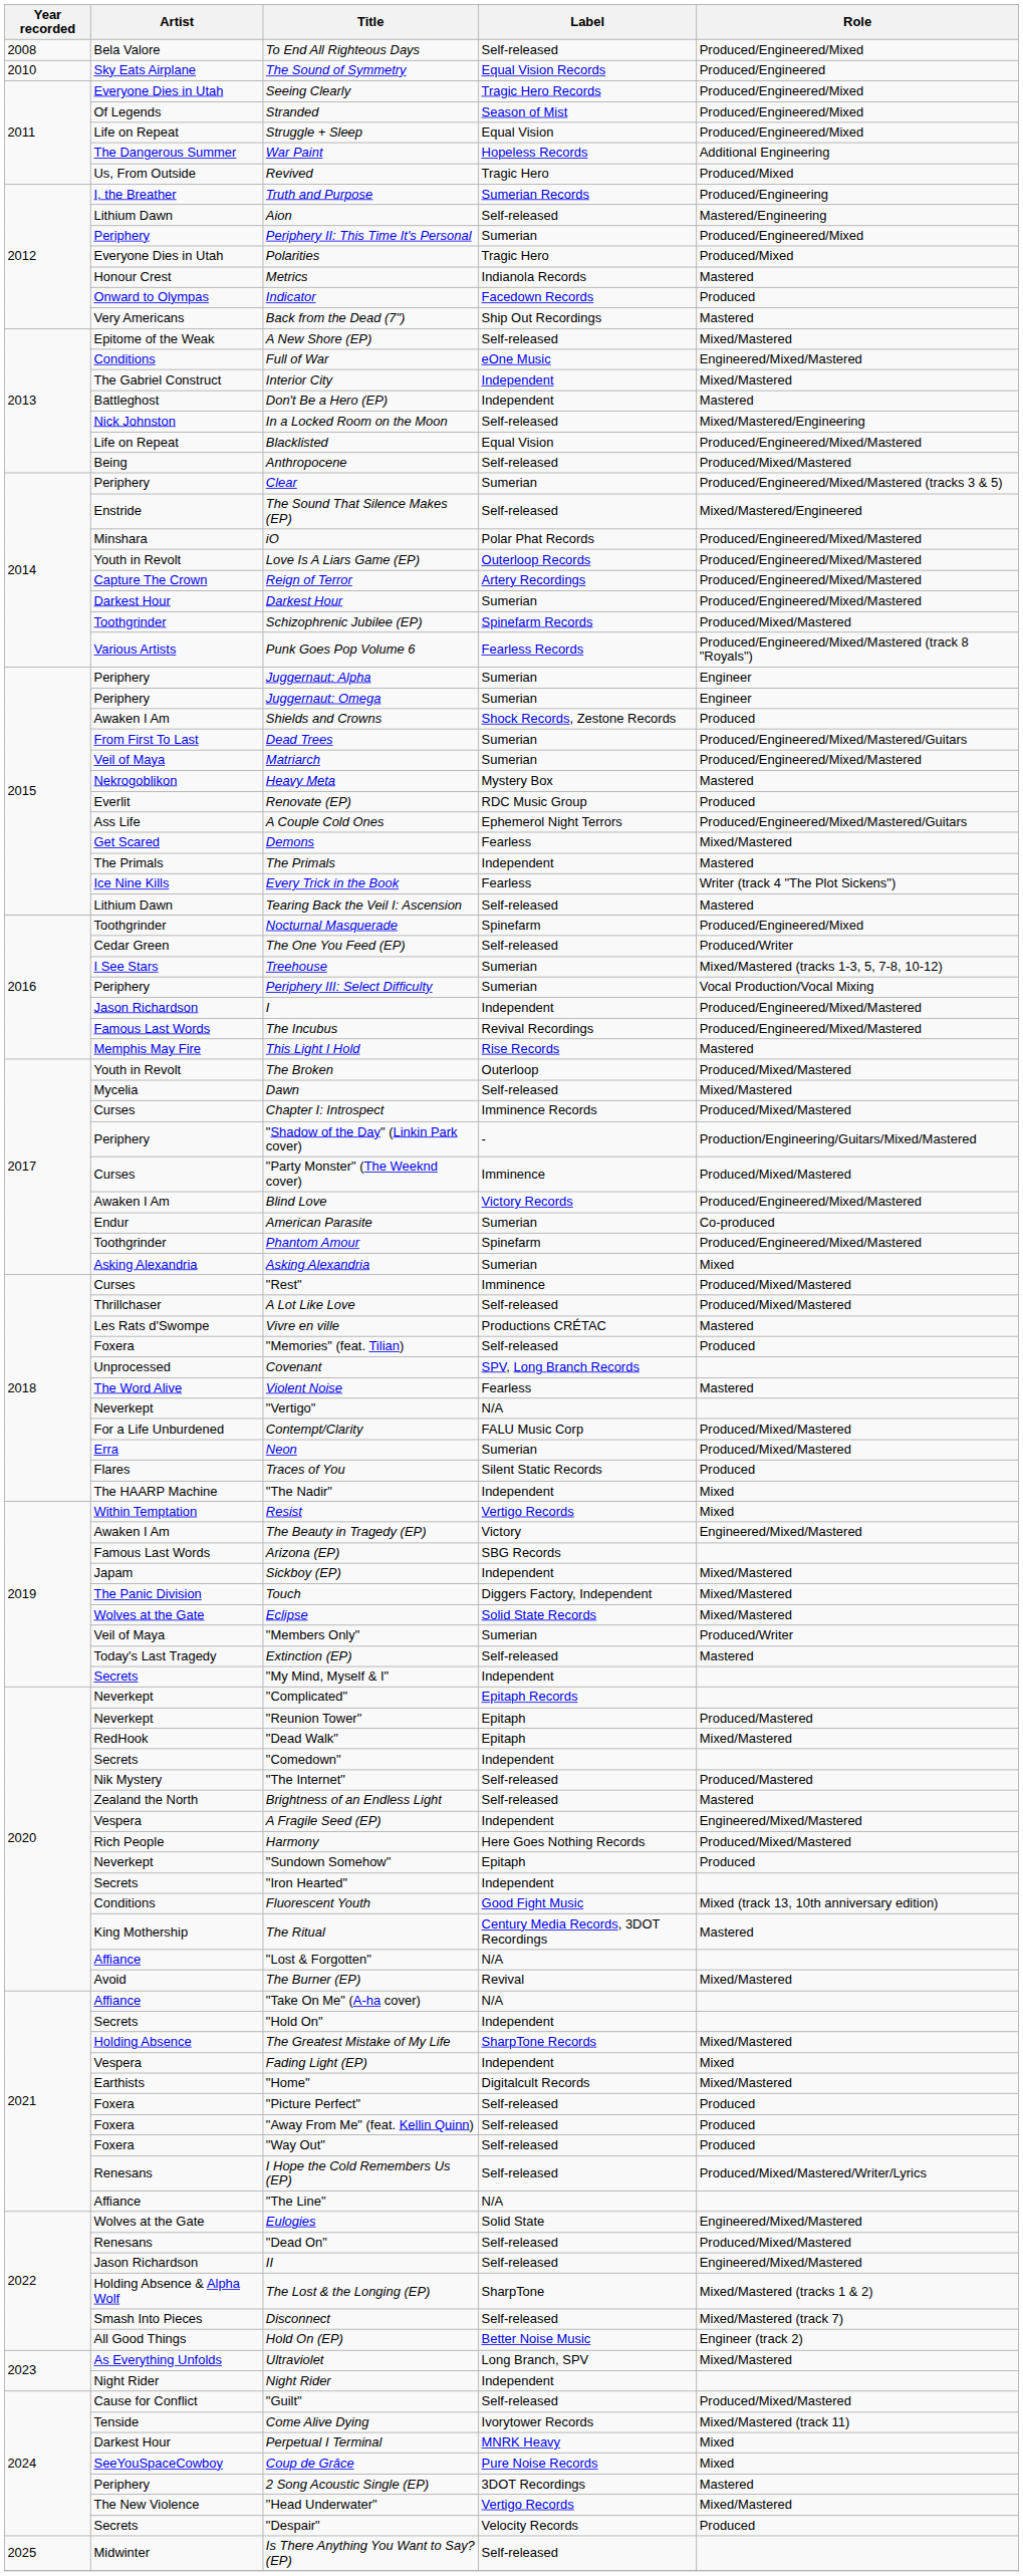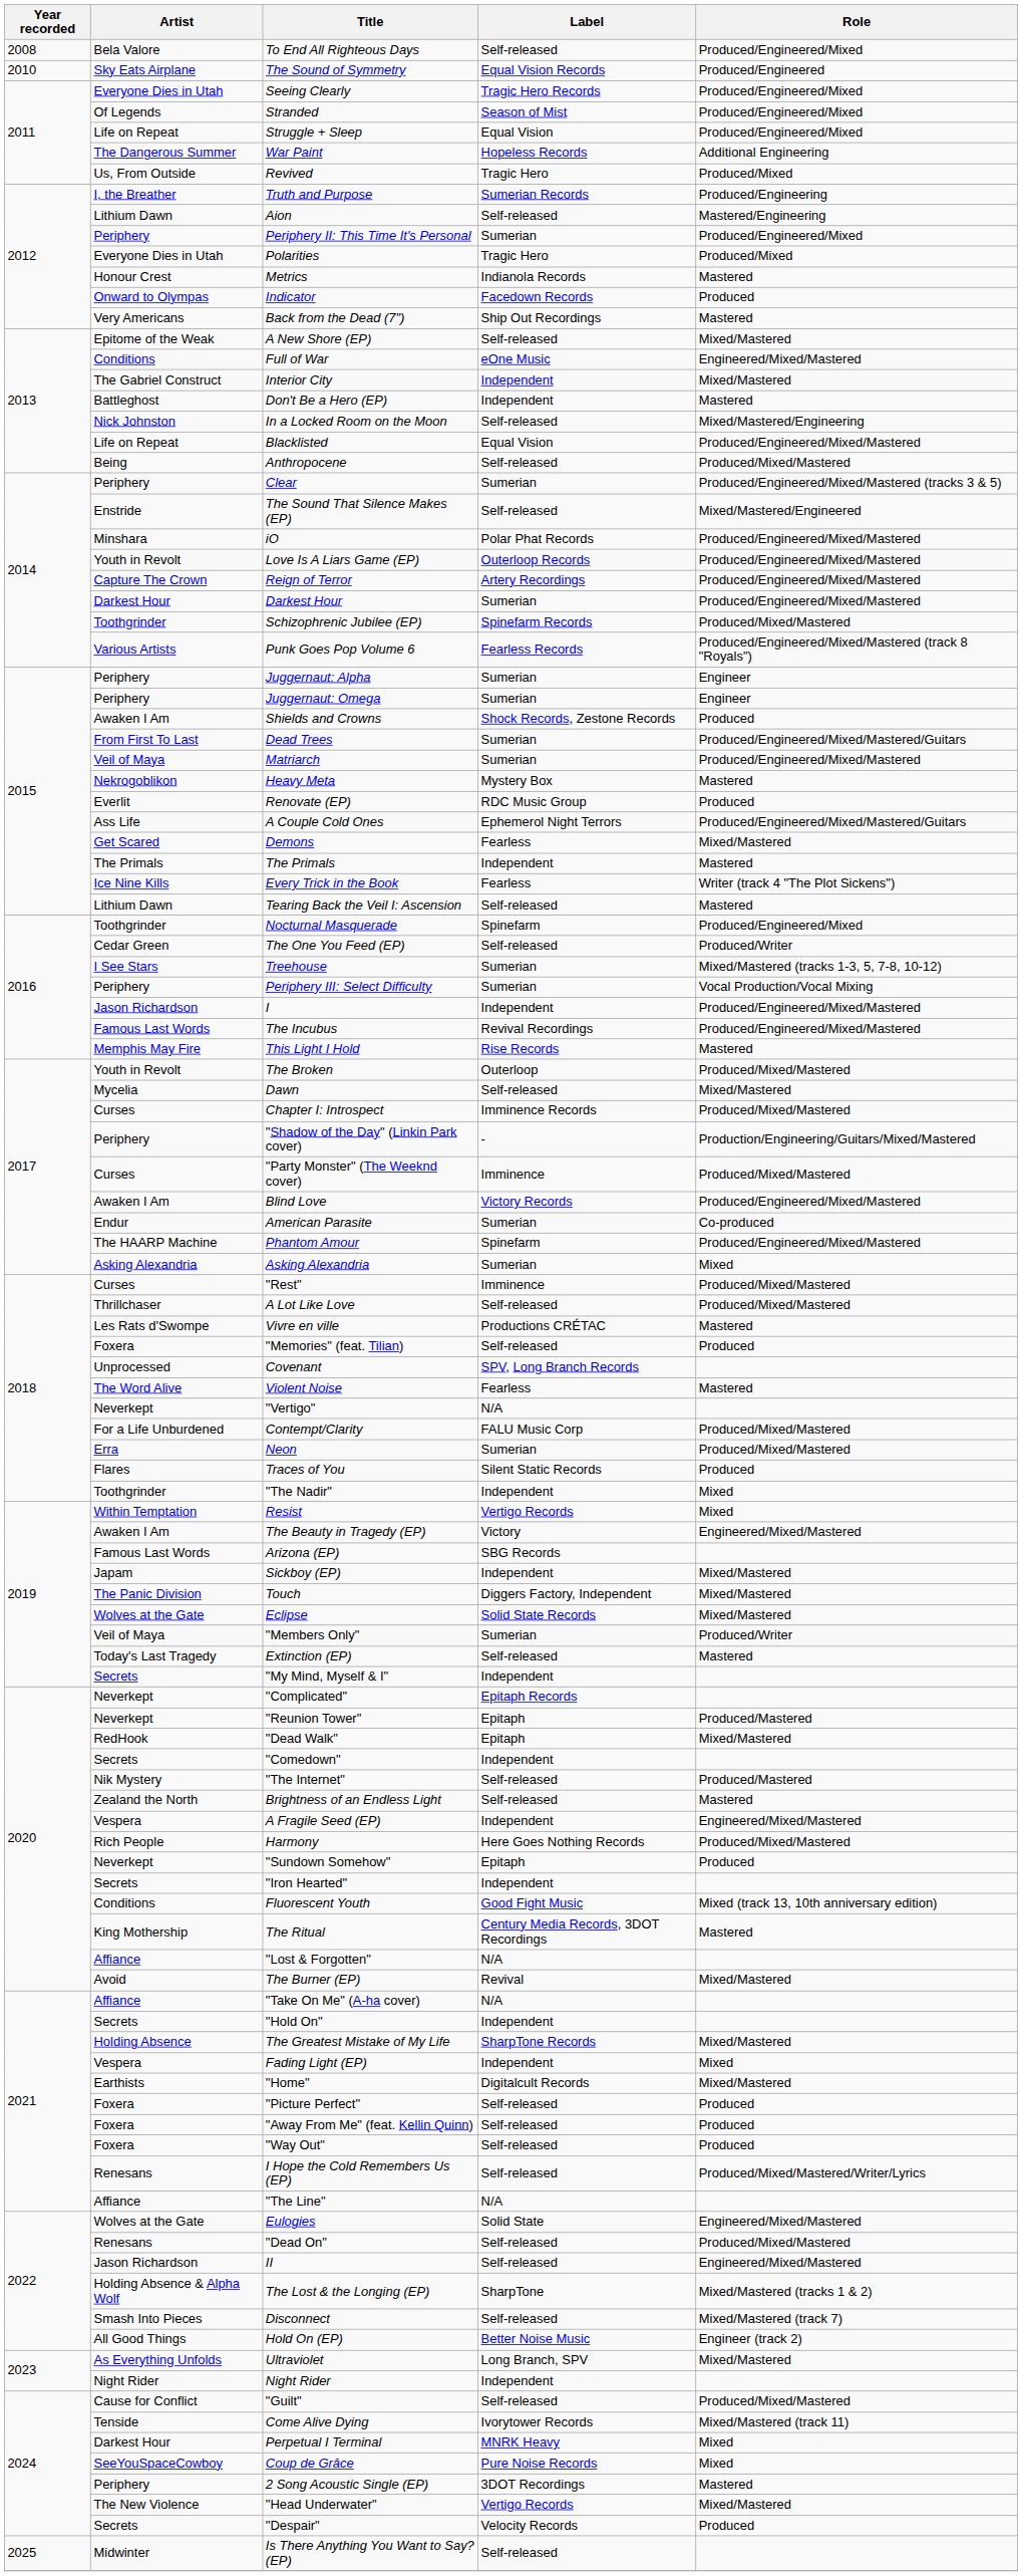Phantom Amour | Artist: Toothgrinder -> The HAARP Machine
"The Nadir" | Artist: The HAARP Machine -> Toothgrinder
